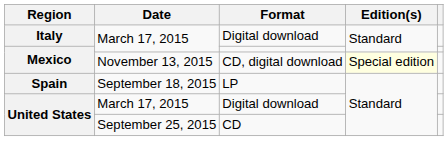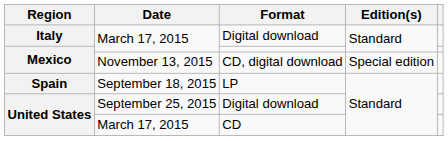CD, digital download | Edition(s): lightyellow background -> no background
United States / Digital download | Date: March 17, 2015 -> September 25, 2015
CD | Date: September 25, 2015 -> March 17, 2015
